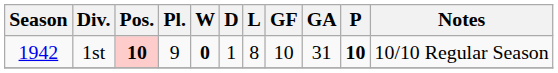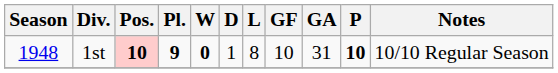1st | Season: 1942 -> 1948
1st | Pl.: normal -> bold
